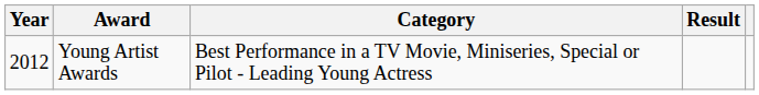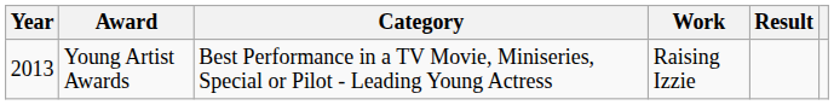+ column: Work | Raising Izzie
Young Artist Awards | Year: 2012 -> 2013
